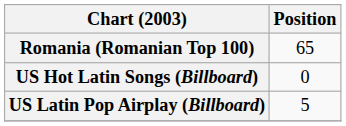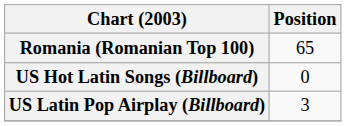US Latin Pop Airplay (Billboard) | Position: 5 -> 3
